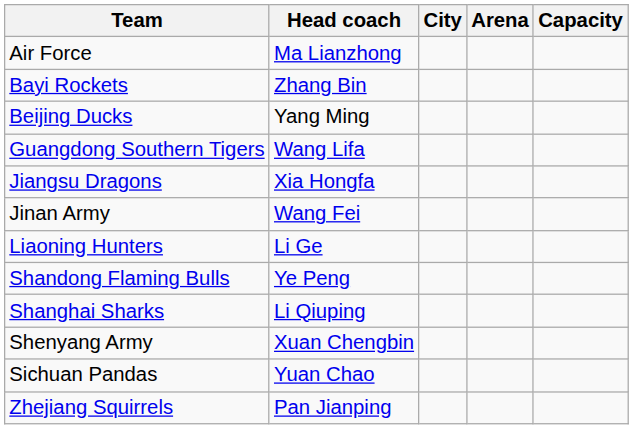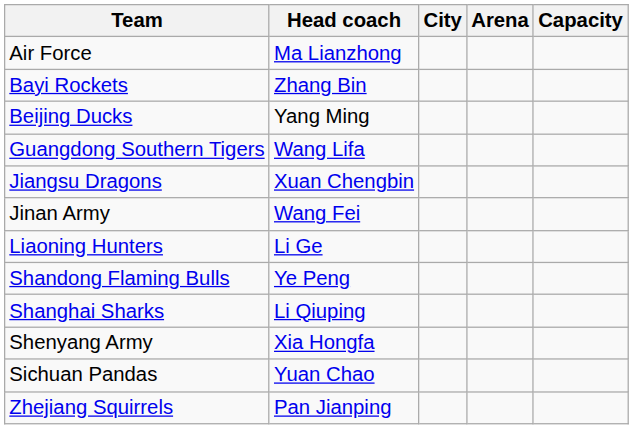Jiangsu Dragons | Head coach: Xia Hongfa -> Xuan Chengbin
Shenyang Army | Head coach: Xuan Chengbin -> Xia Hongfa
